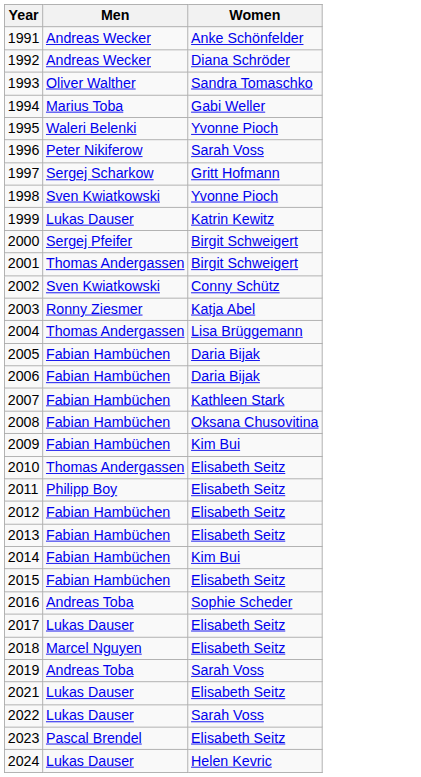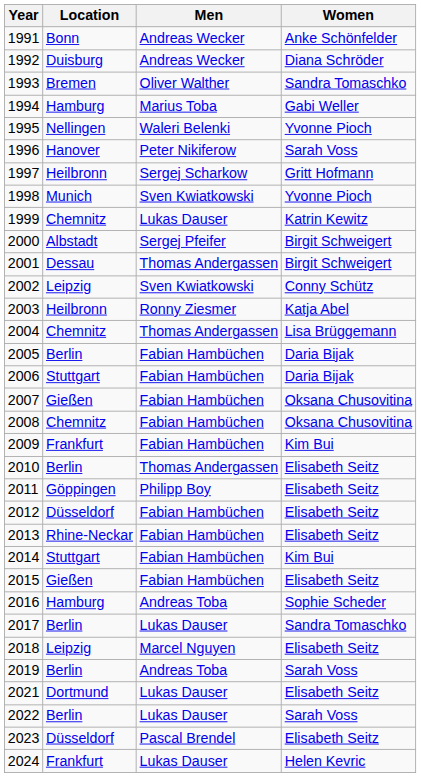+ column: Location | Bonn | Duisburg | Bremen | Hamburg | Nellingen | Hanover | Heilbronn | Munich | Chemnitz | Albstadt | Dessau | Leipzig | Heilbronn | Chemnitz | Berlin | Stuttgart | Gießen | Chemnitz | Frankfurt | Berlin | Göppingen | Düsseldorf | Rhine-Neckar | Stuttgart | Gießen | Hamburg | Berlin | Leipzig | Berlin | Dortmund | Berlin | Düsseldorf | Frankfurt
2007 | Women: Kathleen Stark -> Oksana Chusovitina
2017 | Women: Elisabeth Seitz -> Sandra Tomaschko
